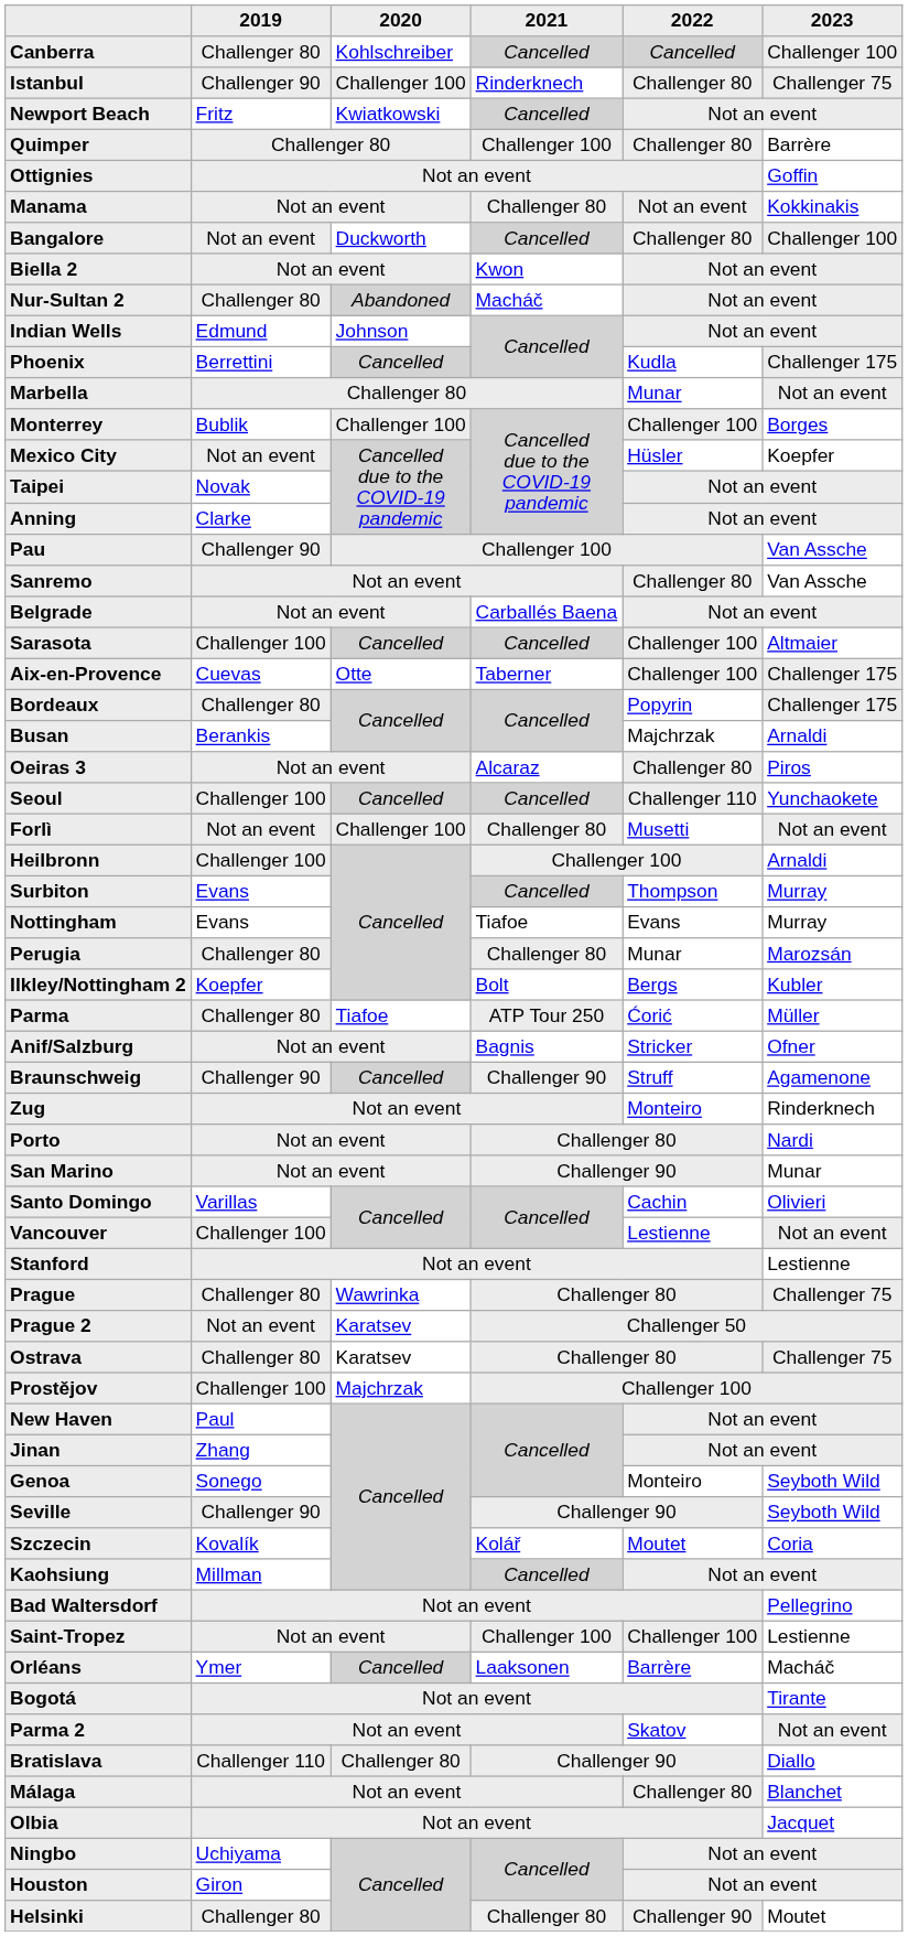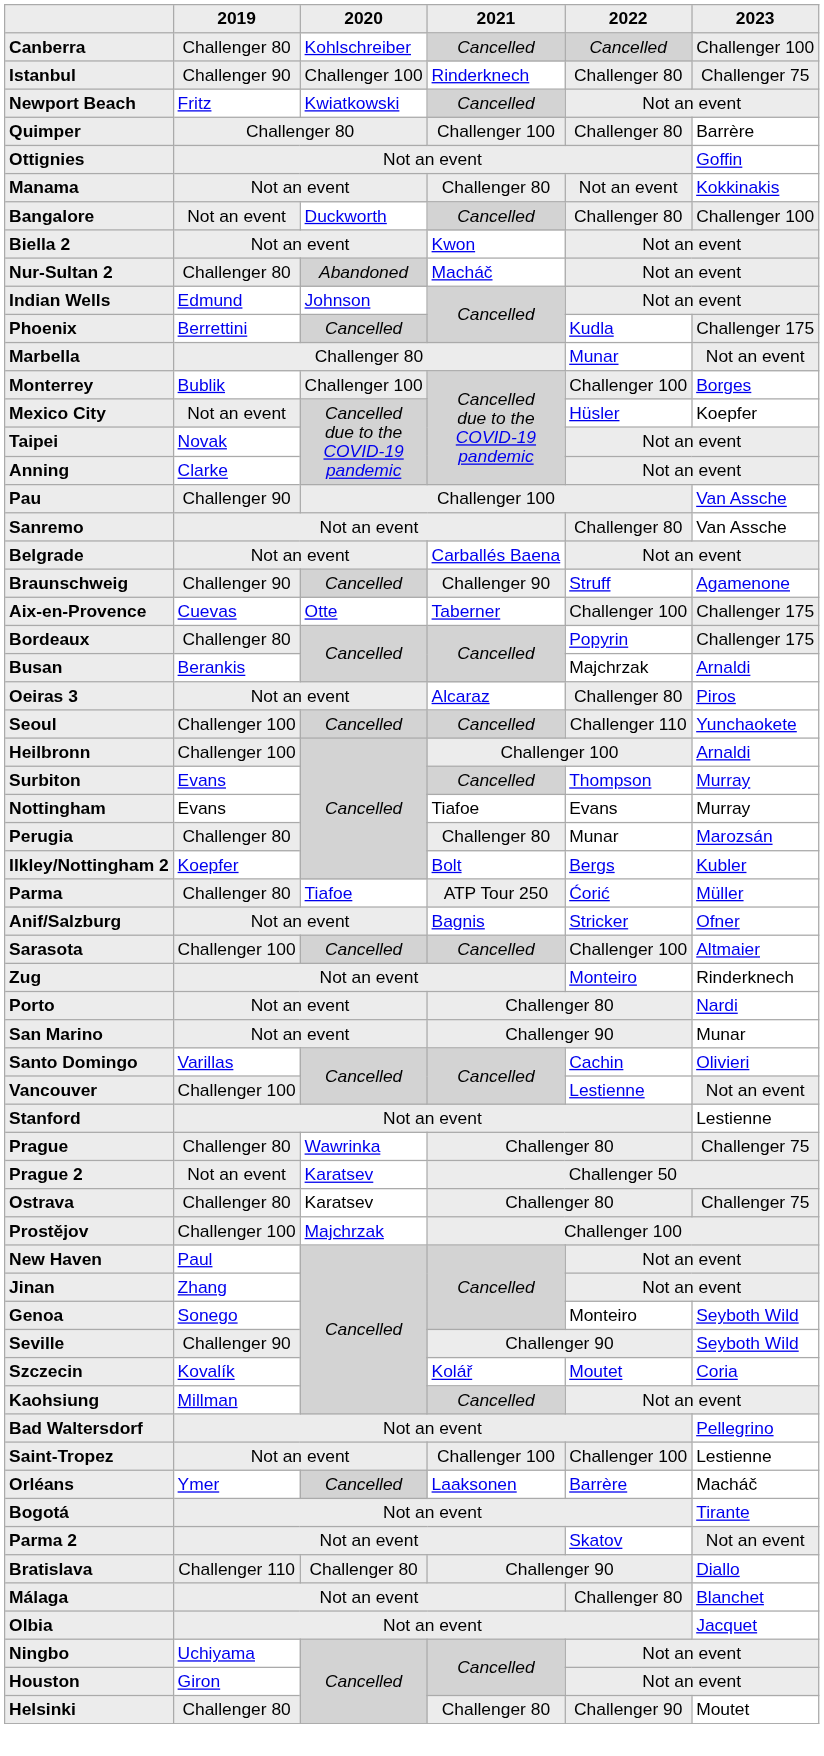rows swapped: Sarasota <-> Braunschweig
- row: Forlì | Not an event | Challenger 100 | Challenger 80 | Musetti | Not an event
